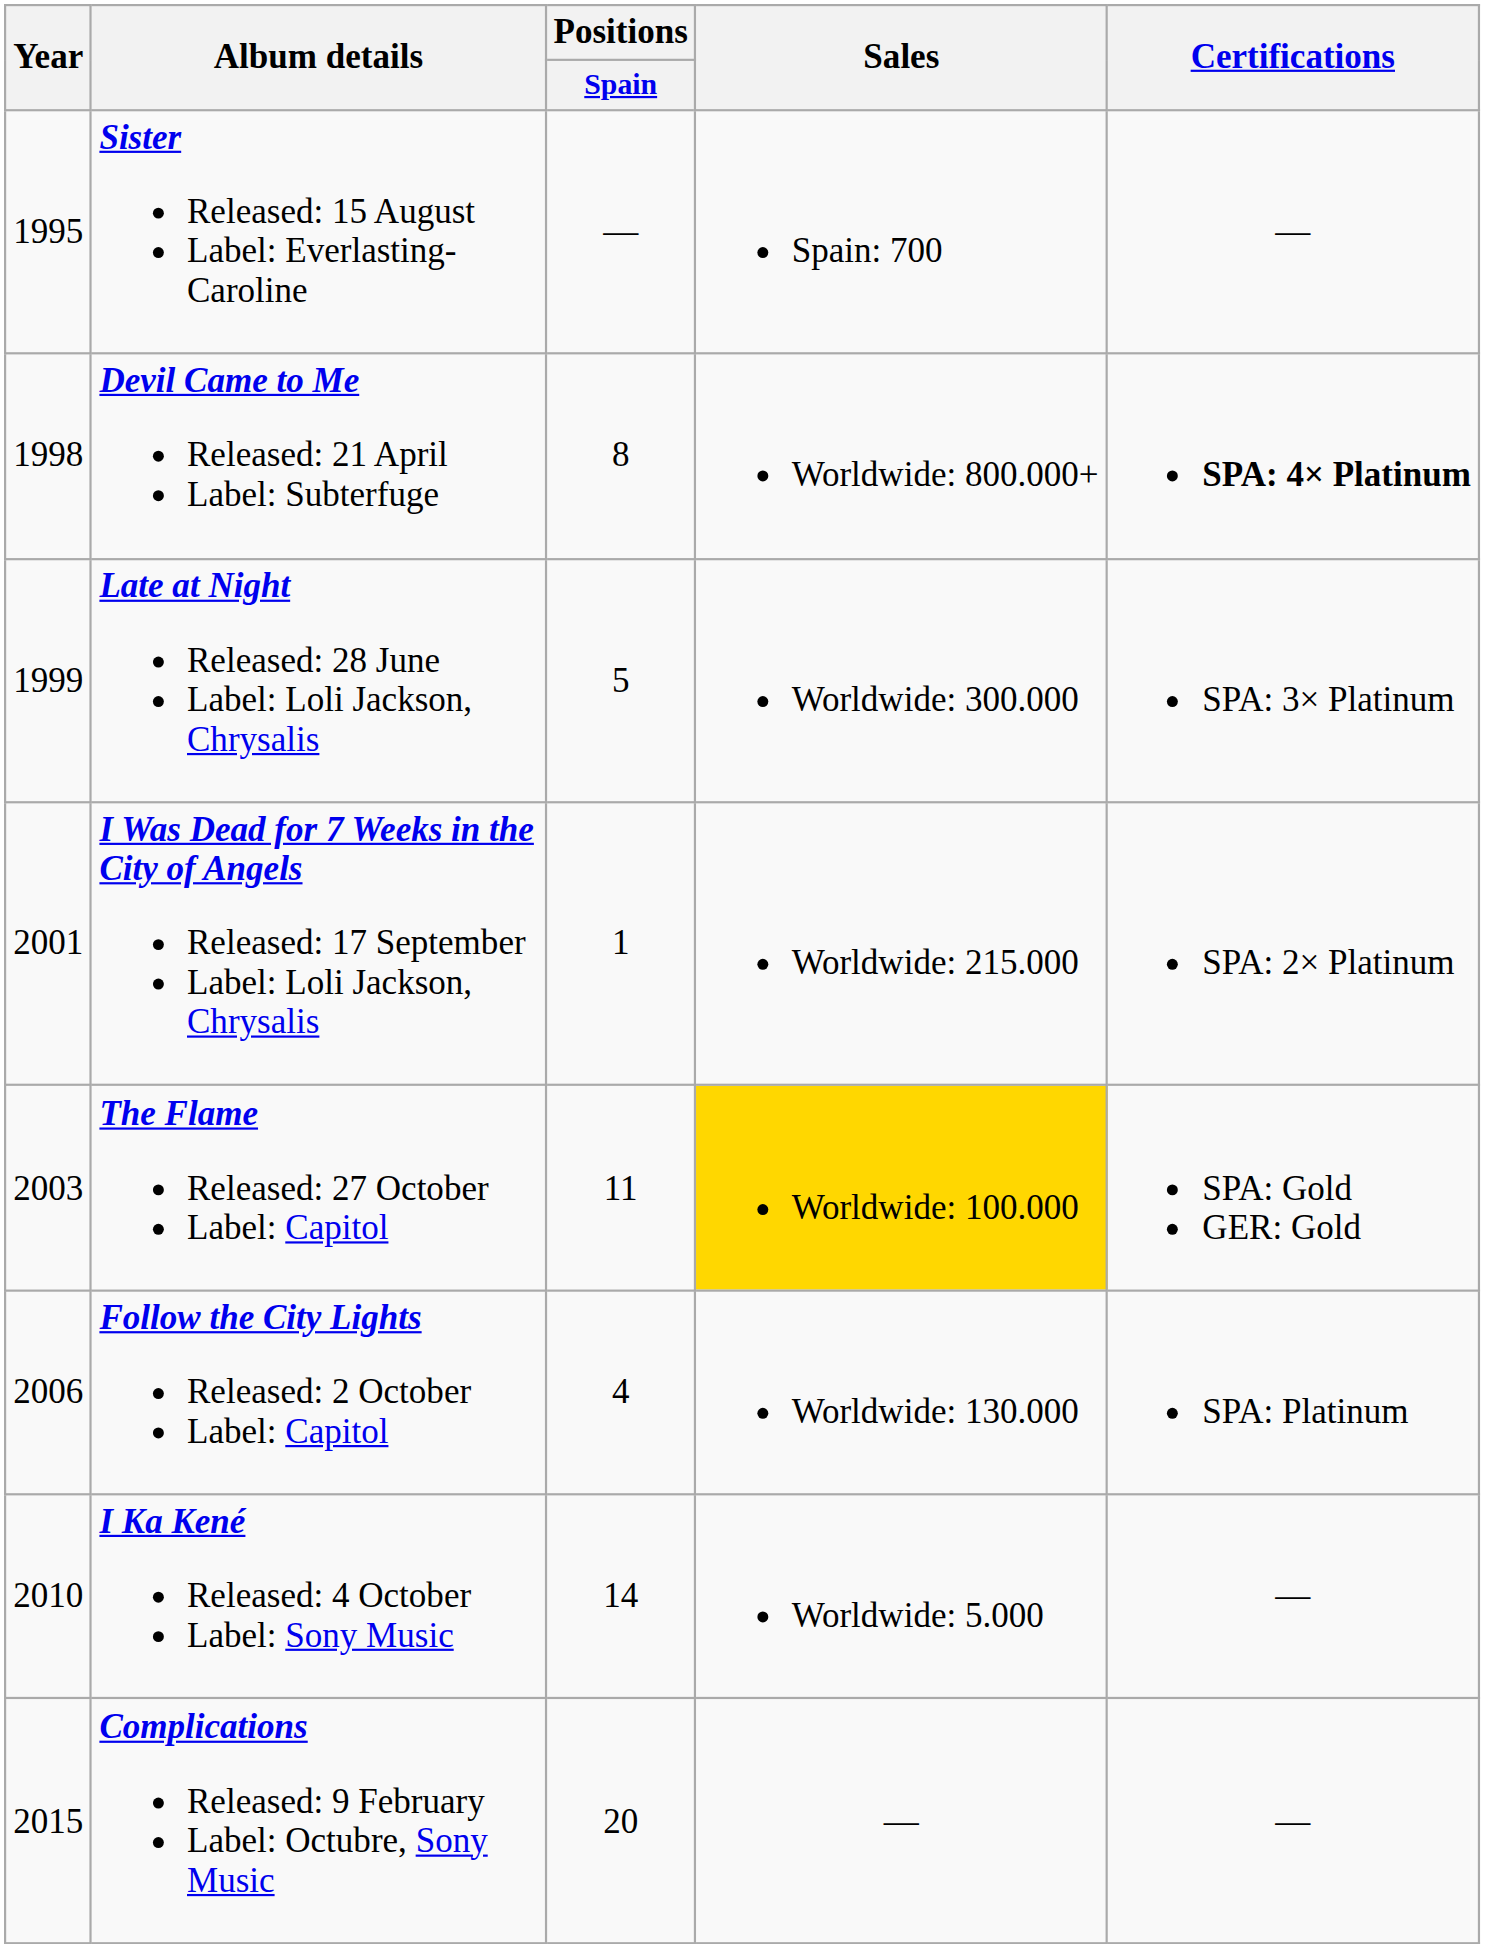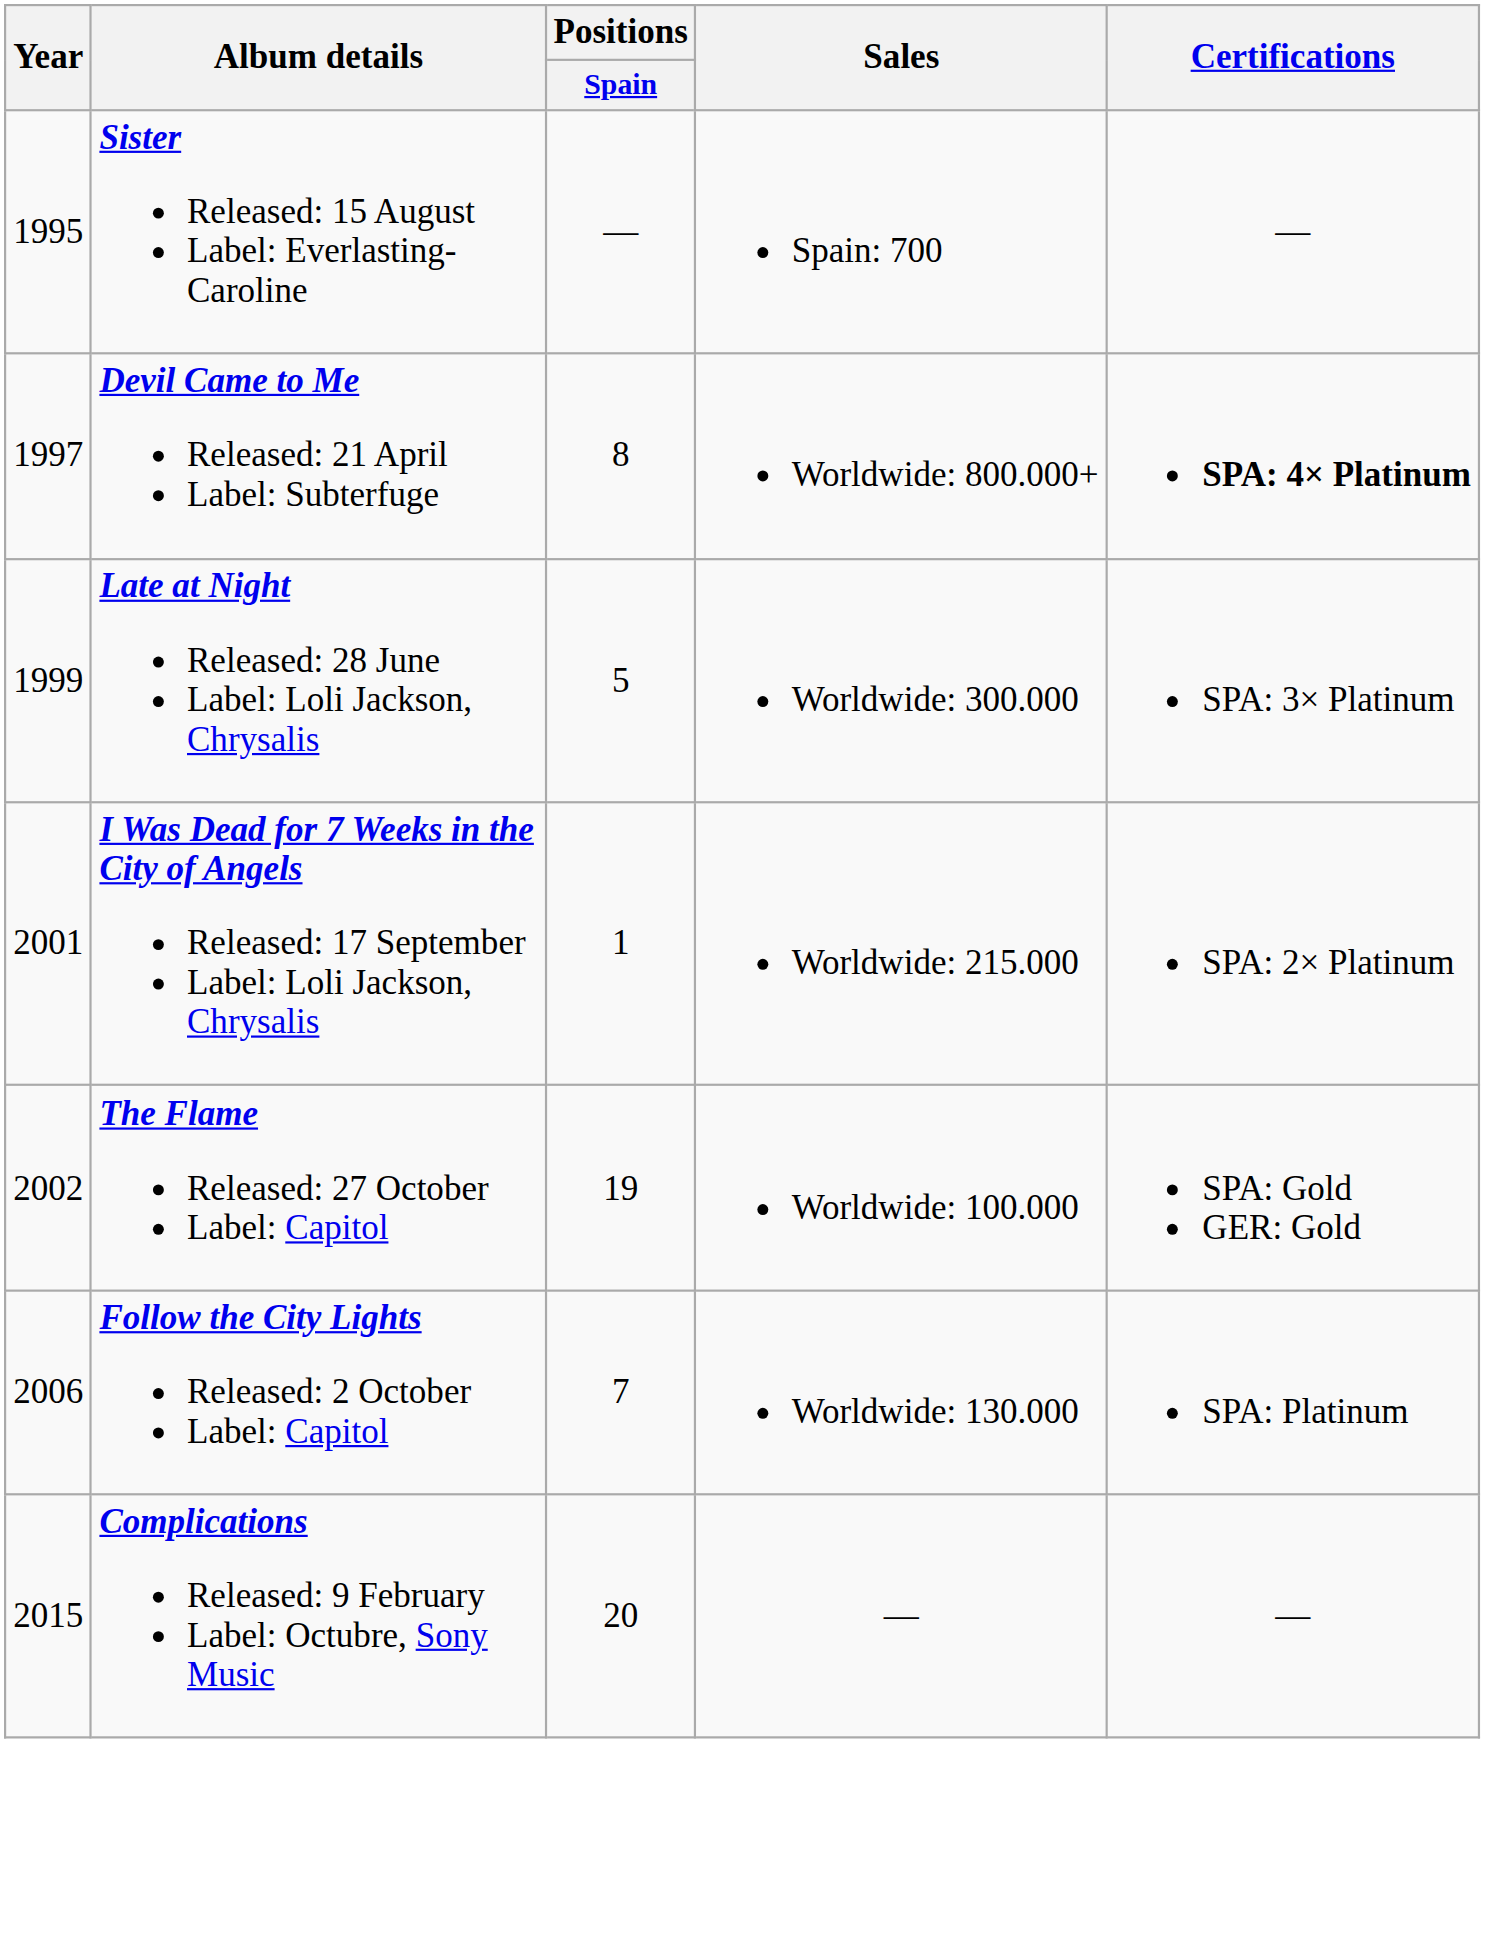Devil Came to Me Released: 21 April Label: Subterfuge | Year: 1998 -> 1997
The Flame Released: 27 October Label: Capitol | Year: 2003 -> 2002
The Flame Released: 27 October Label: Capitol | Positions / Spain: 11 -> 19
The Flame Released: 27 October Label: Capitol | Sales: gold background -> no background
Follow the City Lights Released: 2 October Label: Capitol | Positions / Spain: 4 -> 7
- row: 2010 | I Ka Kené Released: 4 October Label: Sony Music | 14 | Worldwide: 5.000 | —
